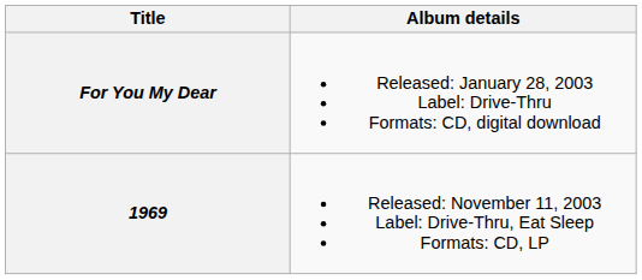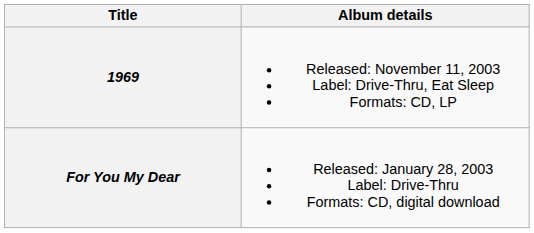rows swapped: For You My Dear <-> 1969
